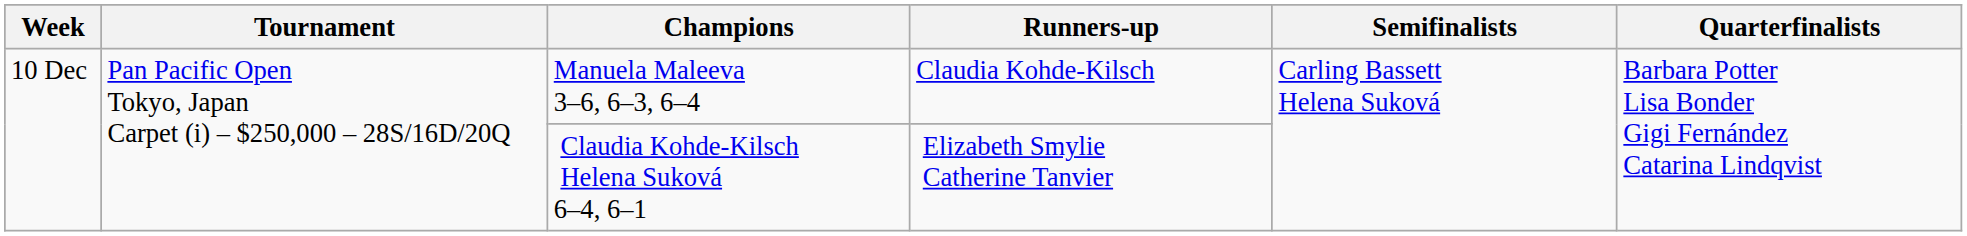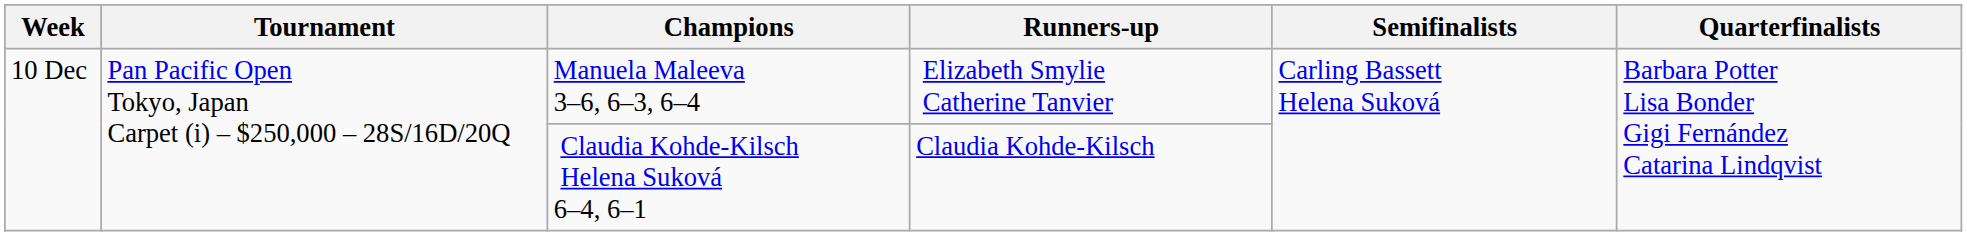Manuela Maleeva 3–6, 6–3, 6–4 | Runners-up: Claudia Kohde-Kilsch -> Elizabeth Smylie Catherine Tanvier
Claudia Kohde-Kilsch Helena Suková 6–4, 6–1 | Runners-up: Elizabeth Smylie Catherine Tanvier -> Claudia Kohde-Kilsch
